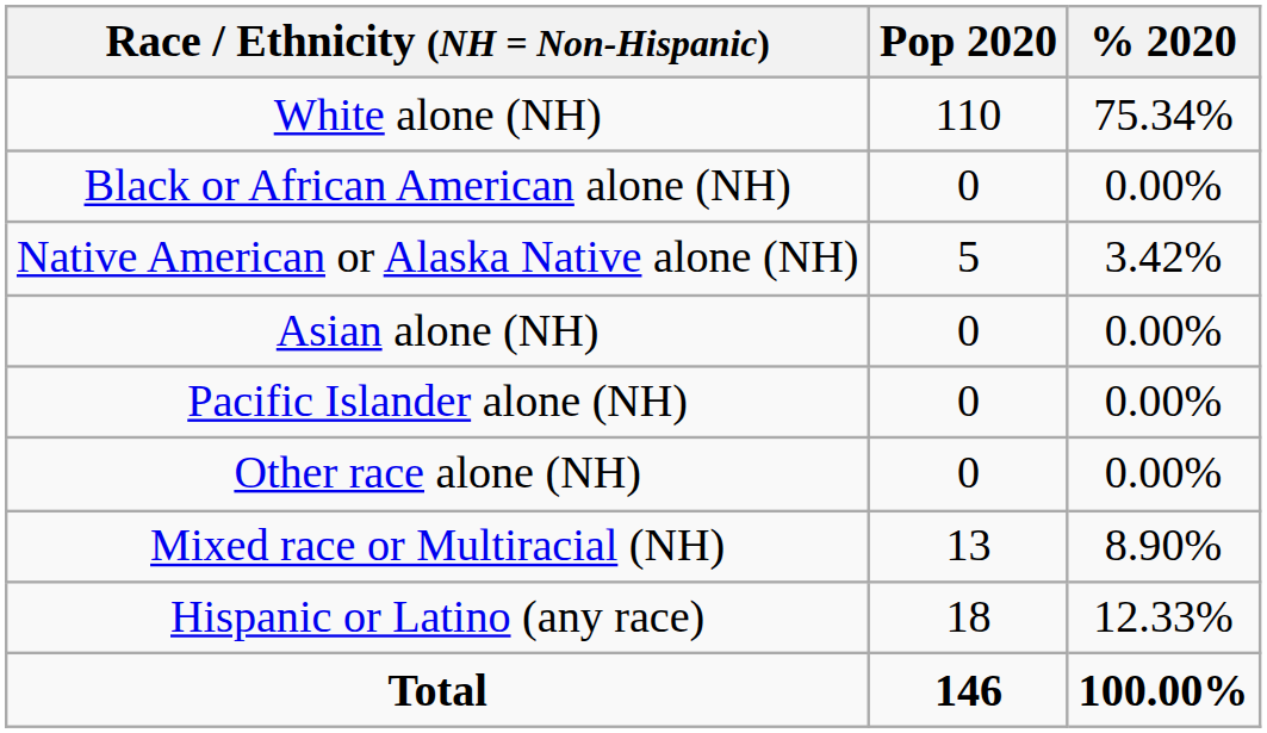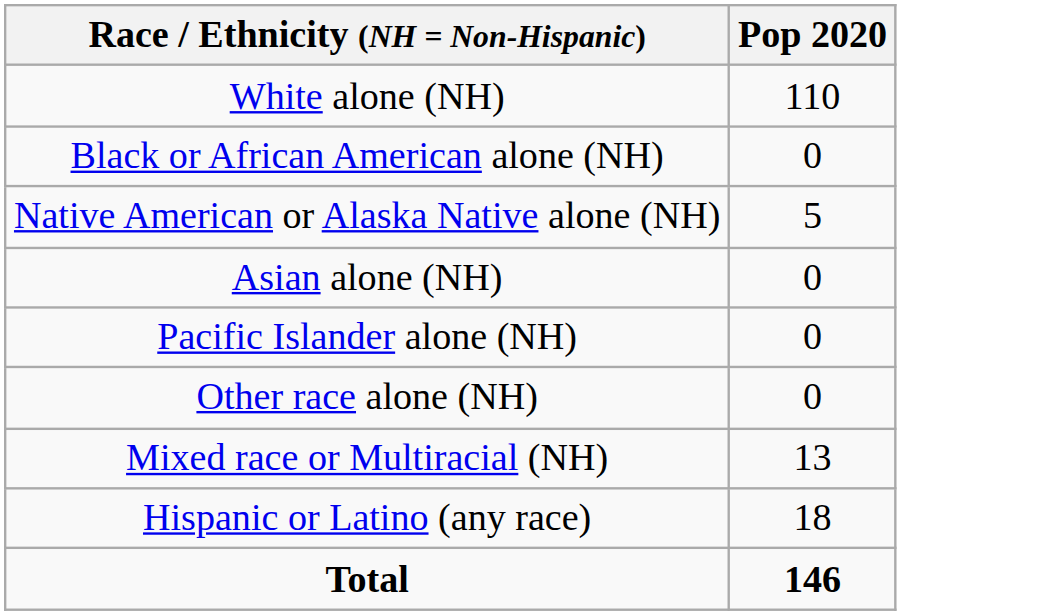- column: % 2020 | 75.34% | 0.00% | 3.42% | 0.00% | 0.00% | 0.00% | 8.90% | 12.33% | 100.00%
